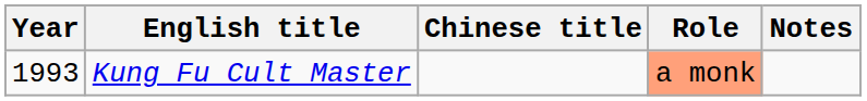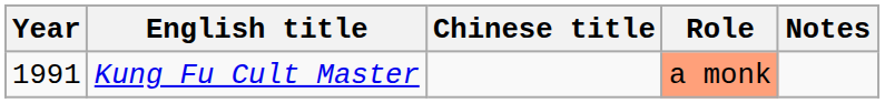Kung Fu Cult Master | Year: 1993 -> 1991
